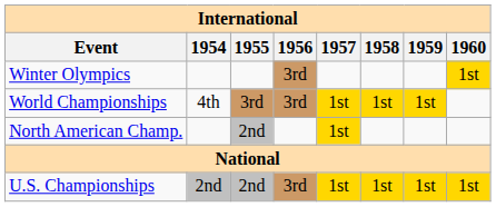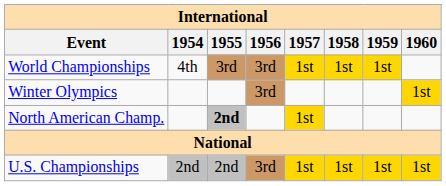rows swapped: Winter Olympics <-> World Championships
North American Champ. | 1955: normal -> bold
